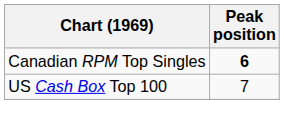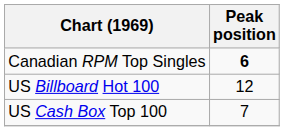+ row: US Billboard Hot 100 | 12
